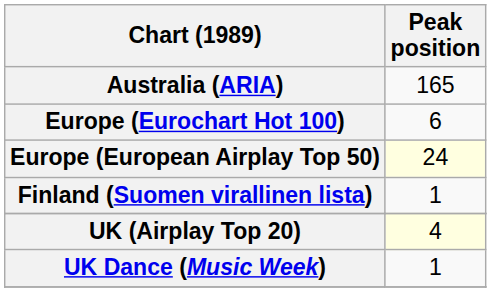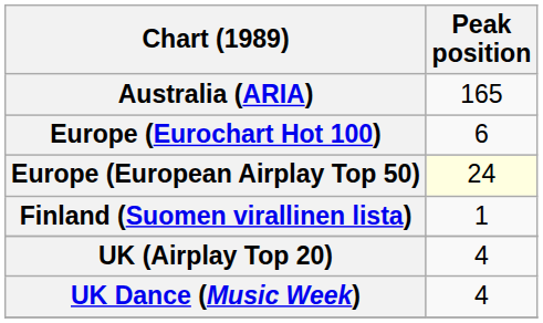UK (Airplay Top 20) | Peak position: lightyellow background -> no background
UK Dance (Music Week) | Peak position: 1 -> 4
